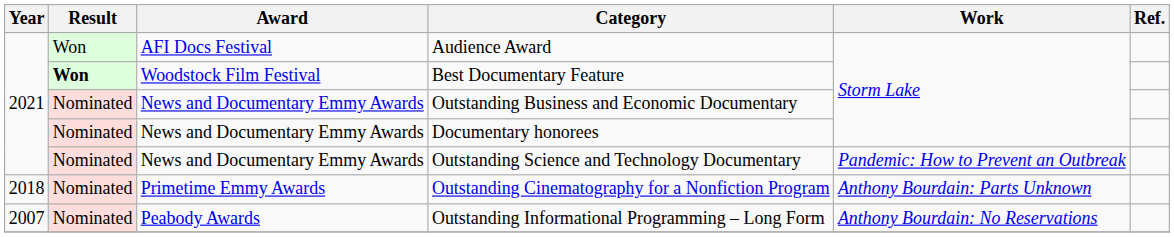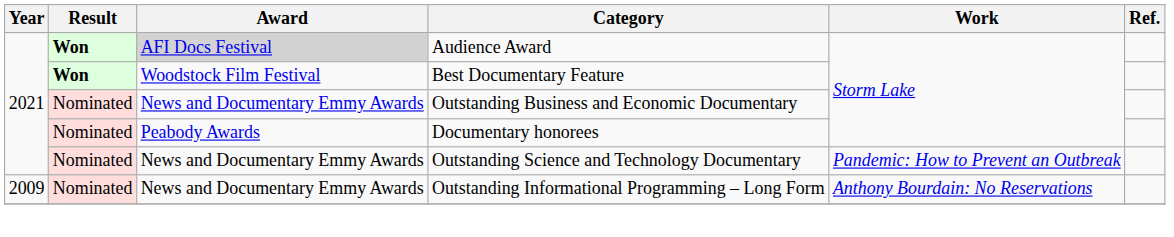Audience Award | Result: normal -> bold
Audience Award | Award: no background -> lightgrey background
Documentary honorees | Award: News and Documentary Emmy Awards -> Peabody Awards
- row: 2018 | Nominated | Primetime Emmy Awards | Outstanding Cinematography for a Nonfiction Program | Anthony Bourdain: Parts Unknown
Outstanding Informational Programming – Long Form | Year: 2007 -> 2009
Outstanding Informational Programming – Long Form | Award: Peabody Awards -> News and Documentary Emmy Awards
